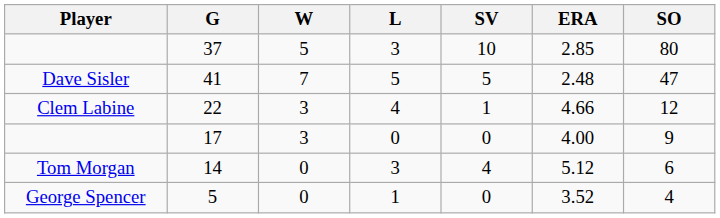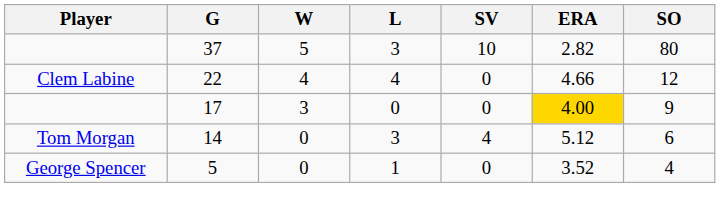37 | ERA: 2.85 -> 2.82
- row: Dave Sisler | 41 | 7 | 5 | 5 | 2.48 | 47
22 | W: 3 -> 4
22 | SV: 1 -> 0
17 | ERA: no background -> gold background
